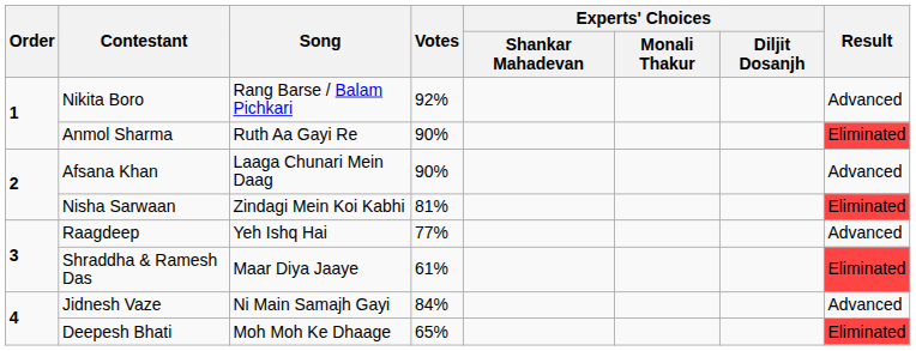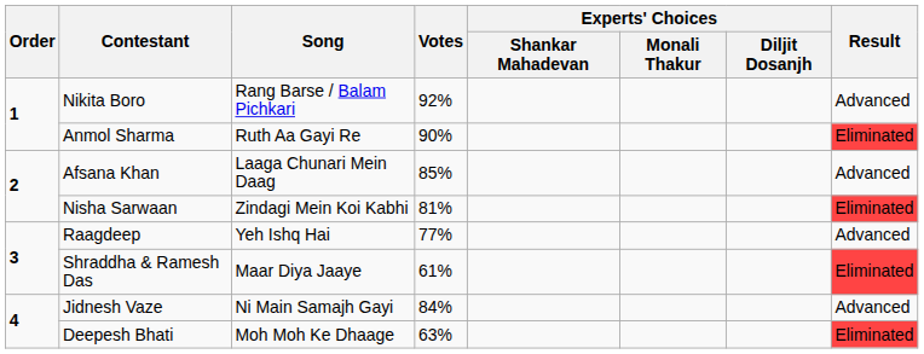Afsana Khan | Votes: 90% -> 85%
Deepesh Bhati | Votes: 65% -> 63%
